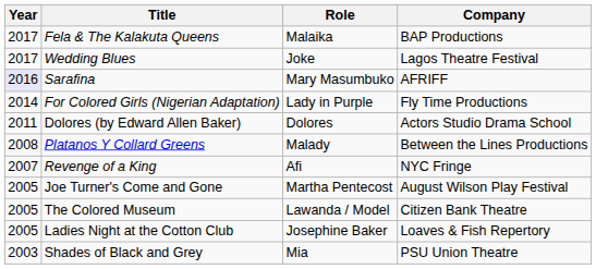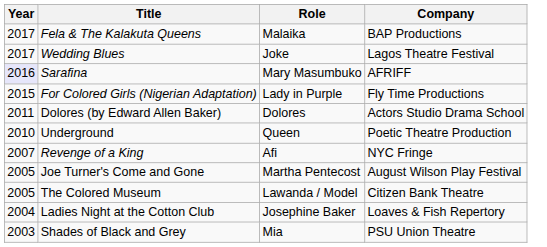For Colored Girls (Nigerian Adaptation) | Year: 2014 -> 2015
+ row: 2010 | Underground | Queen | Poetic Theatre Production
- row: 2008 | Platanos Y Collard Greens | Malady | Between the Lines Productions
Ladies Night at the Cotton Club | Year: 2005 -> 2004
